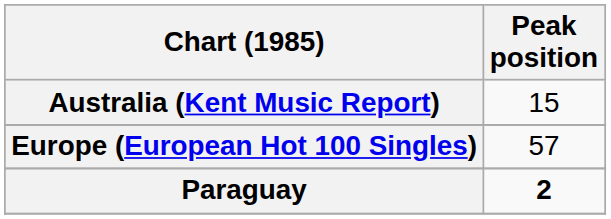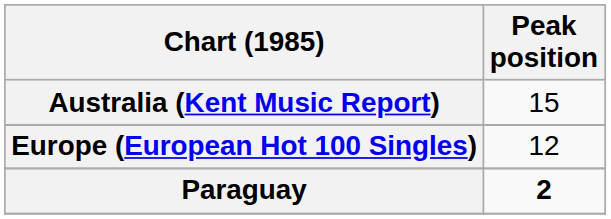Europe (European Hot 100 Singles) | Peak position: 57 -> 12
